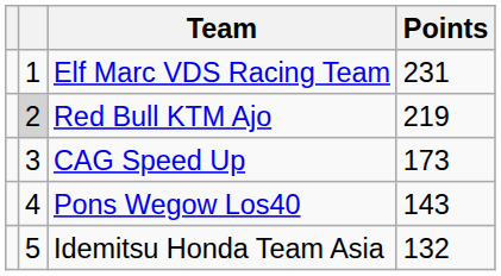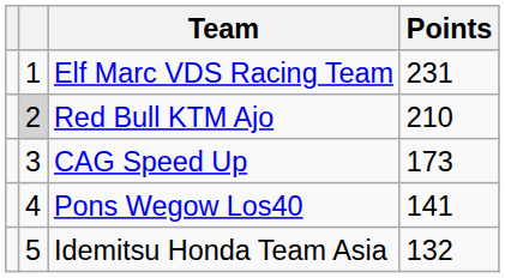Red Bull KTM Ajo | Points: 219 -> 210
Pons Wegow Los40 | Points: 143 -> 141
